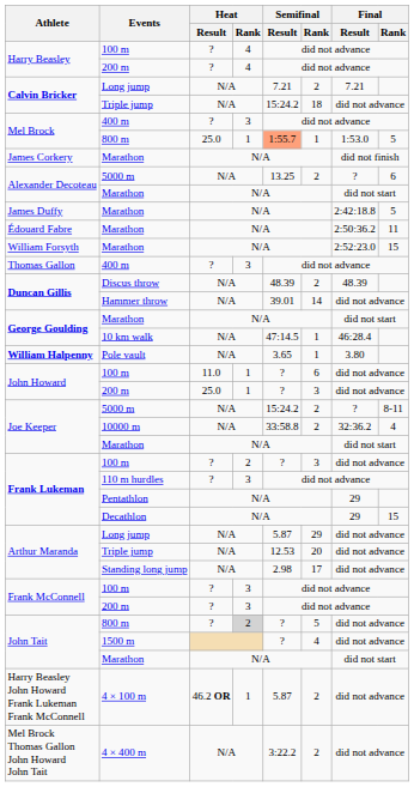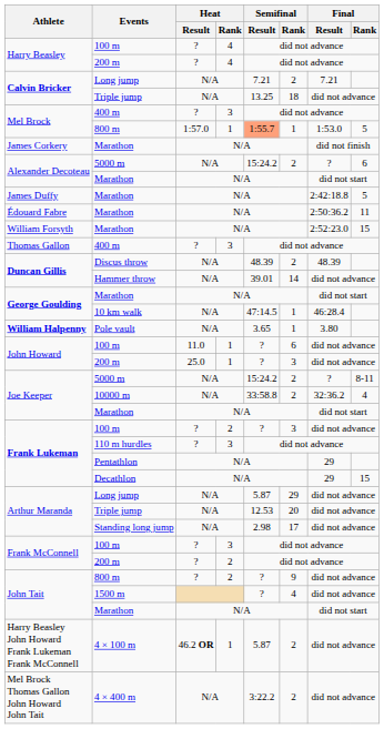Calvin Bricker / Triple jump | Semifinal / Result: 15:24.2 -> 13.25
Mel Brock / 800 m | Heat / Result: 25.0 -> 1:57.0
Alexander Decoteau / 5000 m | Semifinal / Result: 13.25 -> 15:24.2
Frank McConnell / 200 m | Heat / Rank: 3 -> 2
John Tait / 800 m | Heat / Rank: lightgrey background -> no background
John Tait / 800 m | Semifinal / Rank: 5 -> 9
